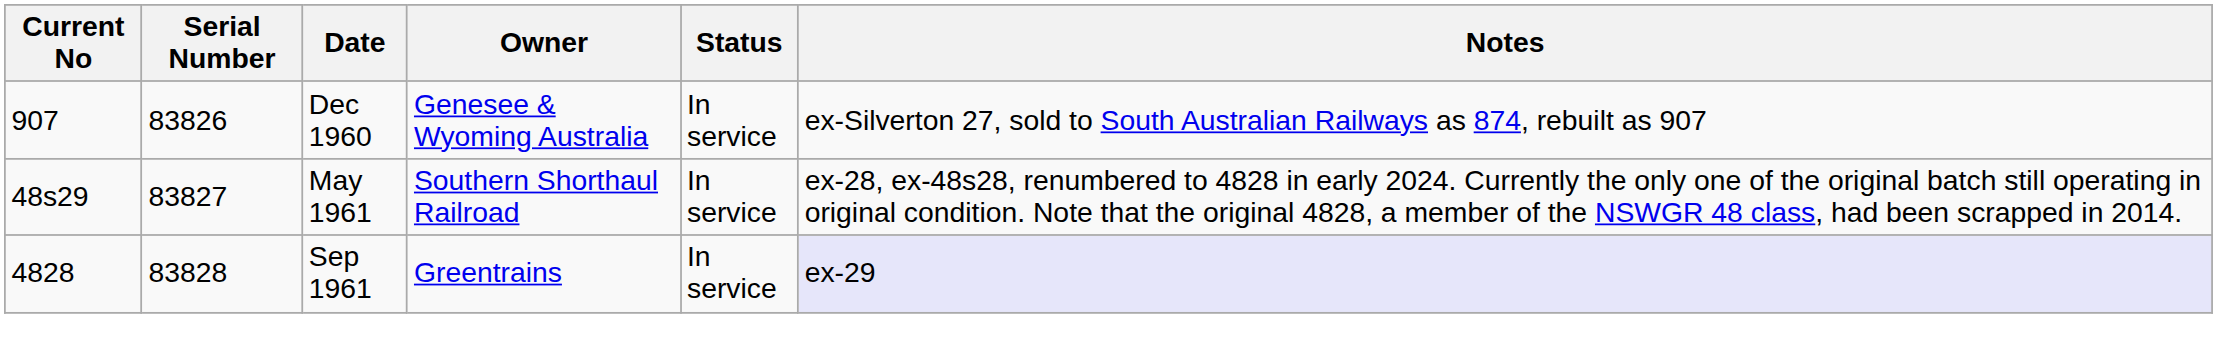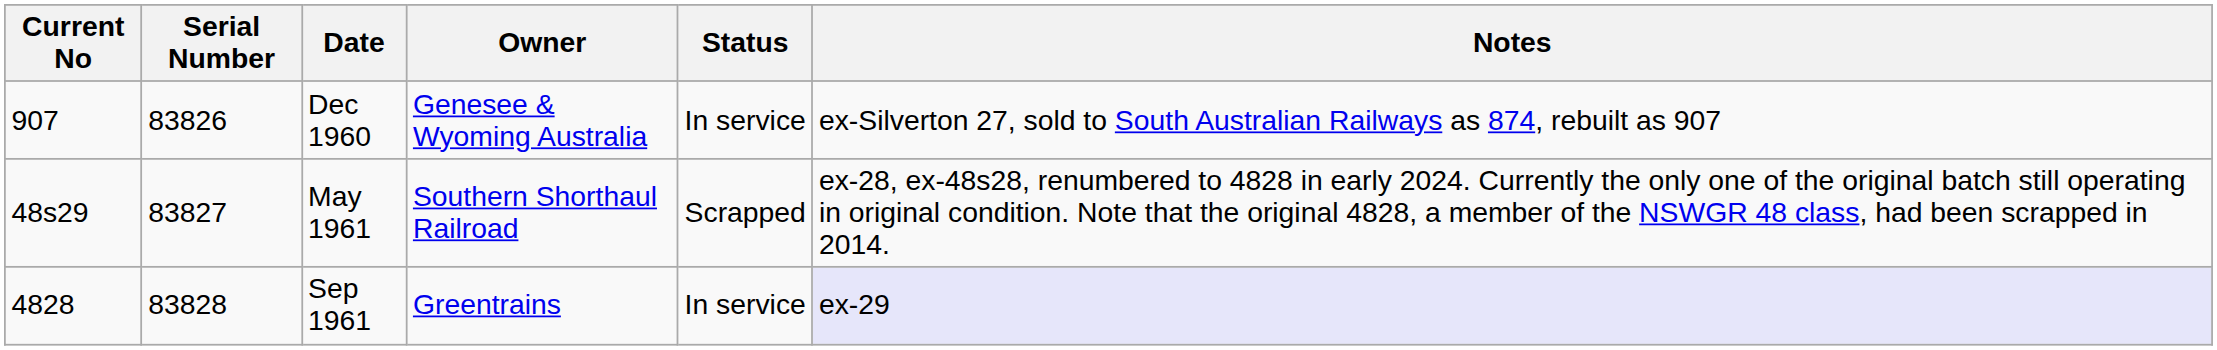May 1961 | Status: In service -> Scrapped
